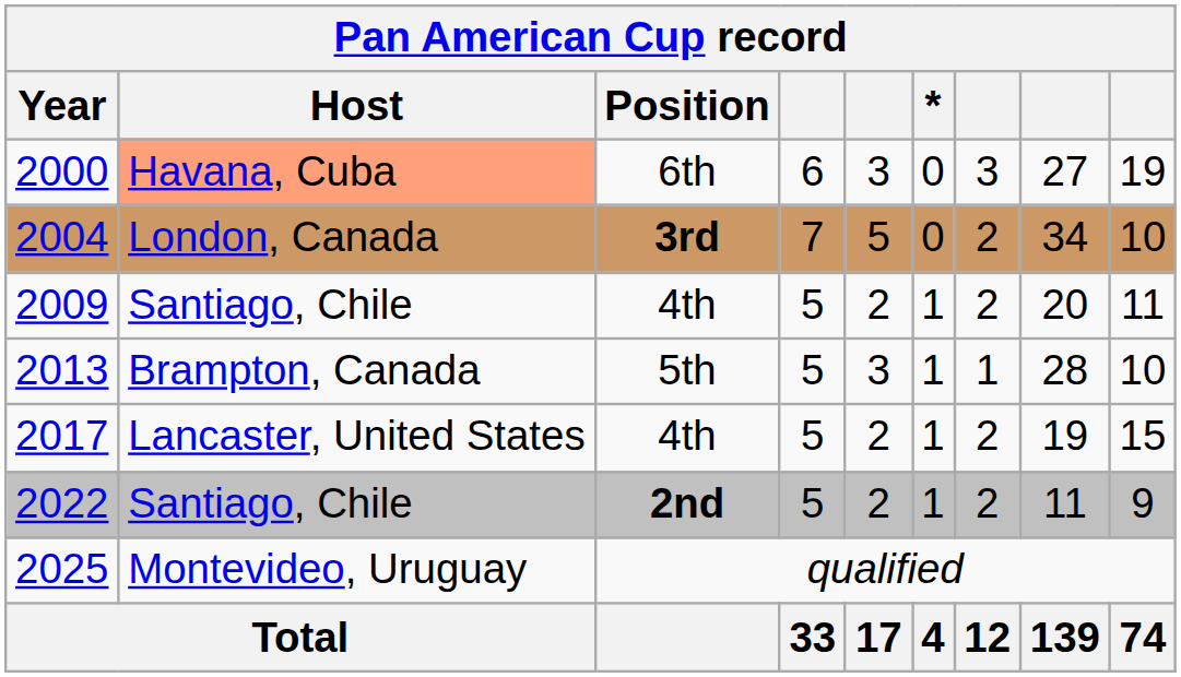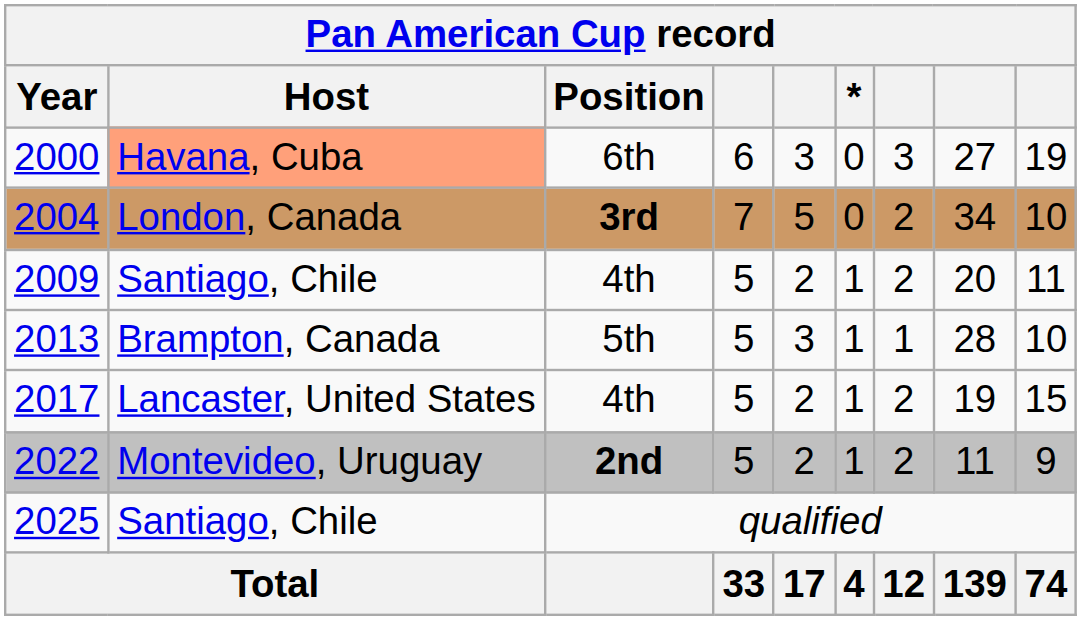2022 | Host: Santiago, Chile -> Montevideo, Uruguay
2025 | Host: Montevideo, Uruguay -> Santiago, Chile
